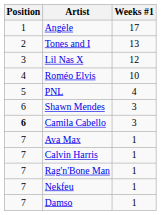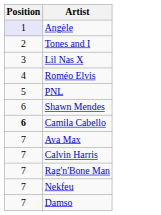- column: Weeks #1 | 17 | 13 | 12 | 10 | 4 | 3 | 3 | 1 | 1 | 1 | 1 | 1
Angèle | Position: no background -> lavender background
